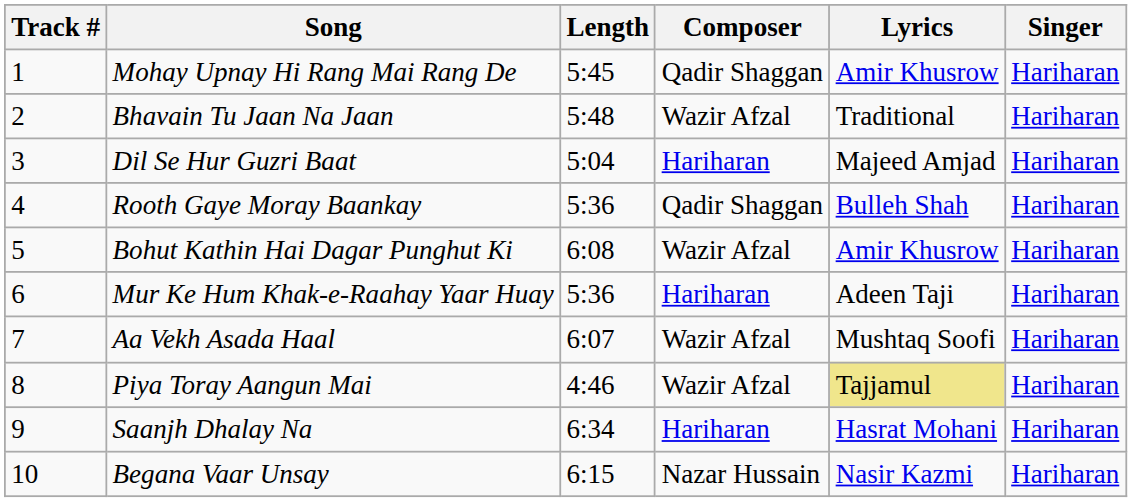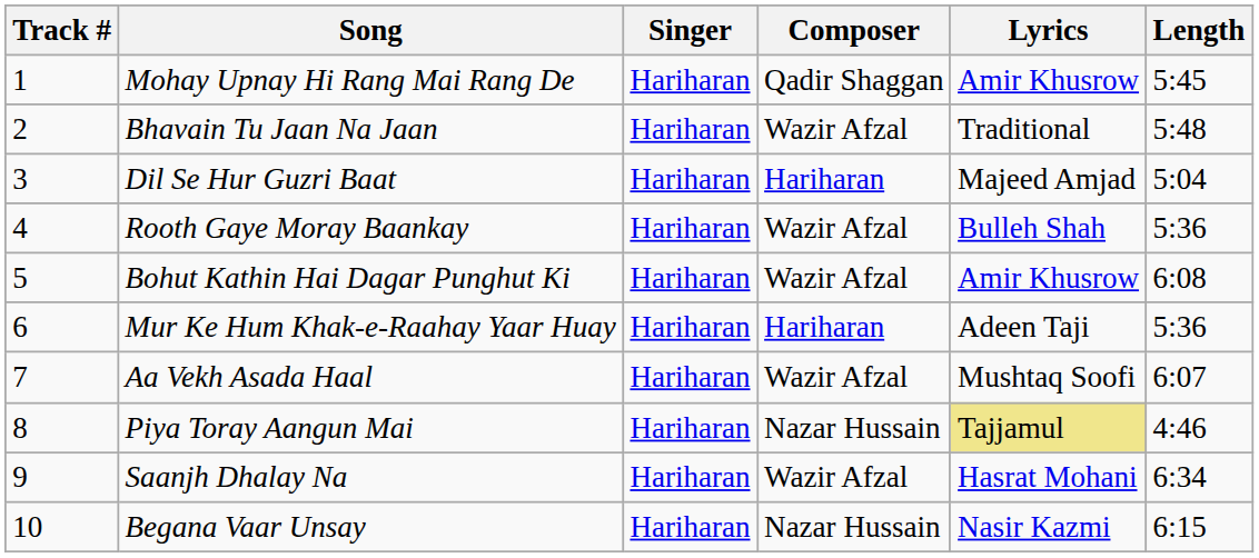columns swapped: Singer <-> Length
Rooth Gaye Moray Baankay | Composer: Qadir Shaggan -> Wazir Afzal
Piya Toray Aangun Mai | Composer: Wazir Afzal -> Nazar Hussain
Saanjh Dhalay Na | Composer: Hariharan -> Wazir Afzal
